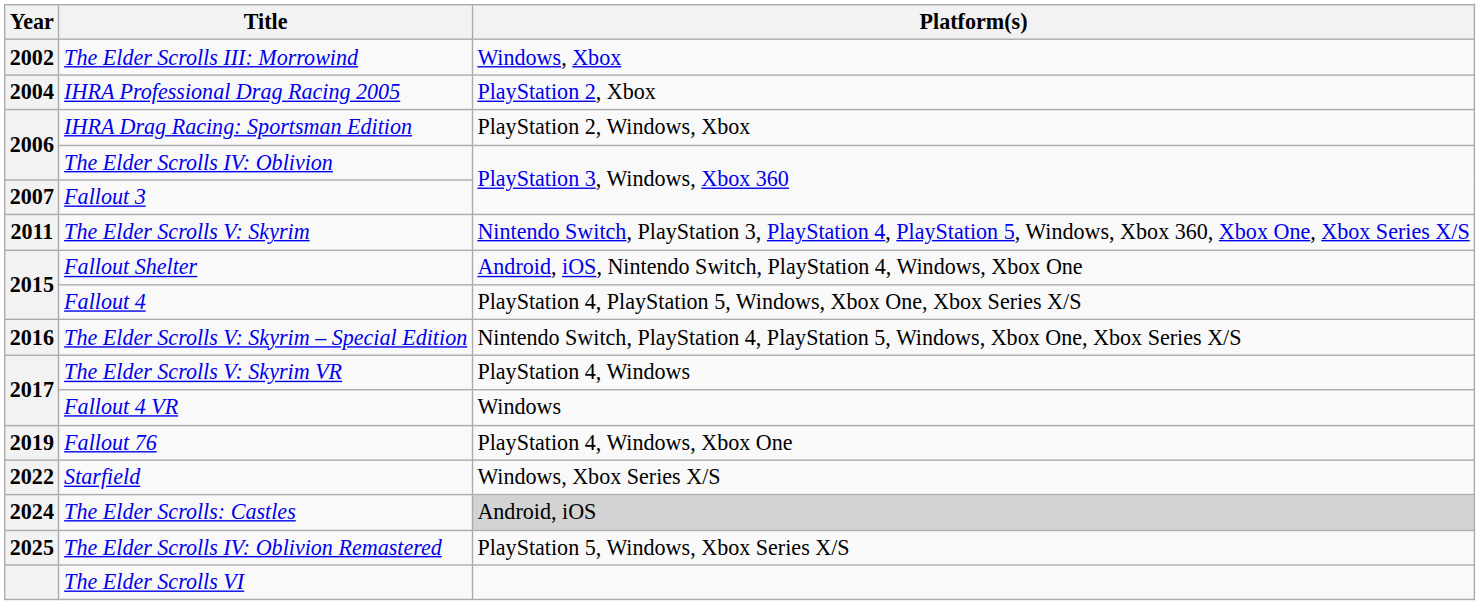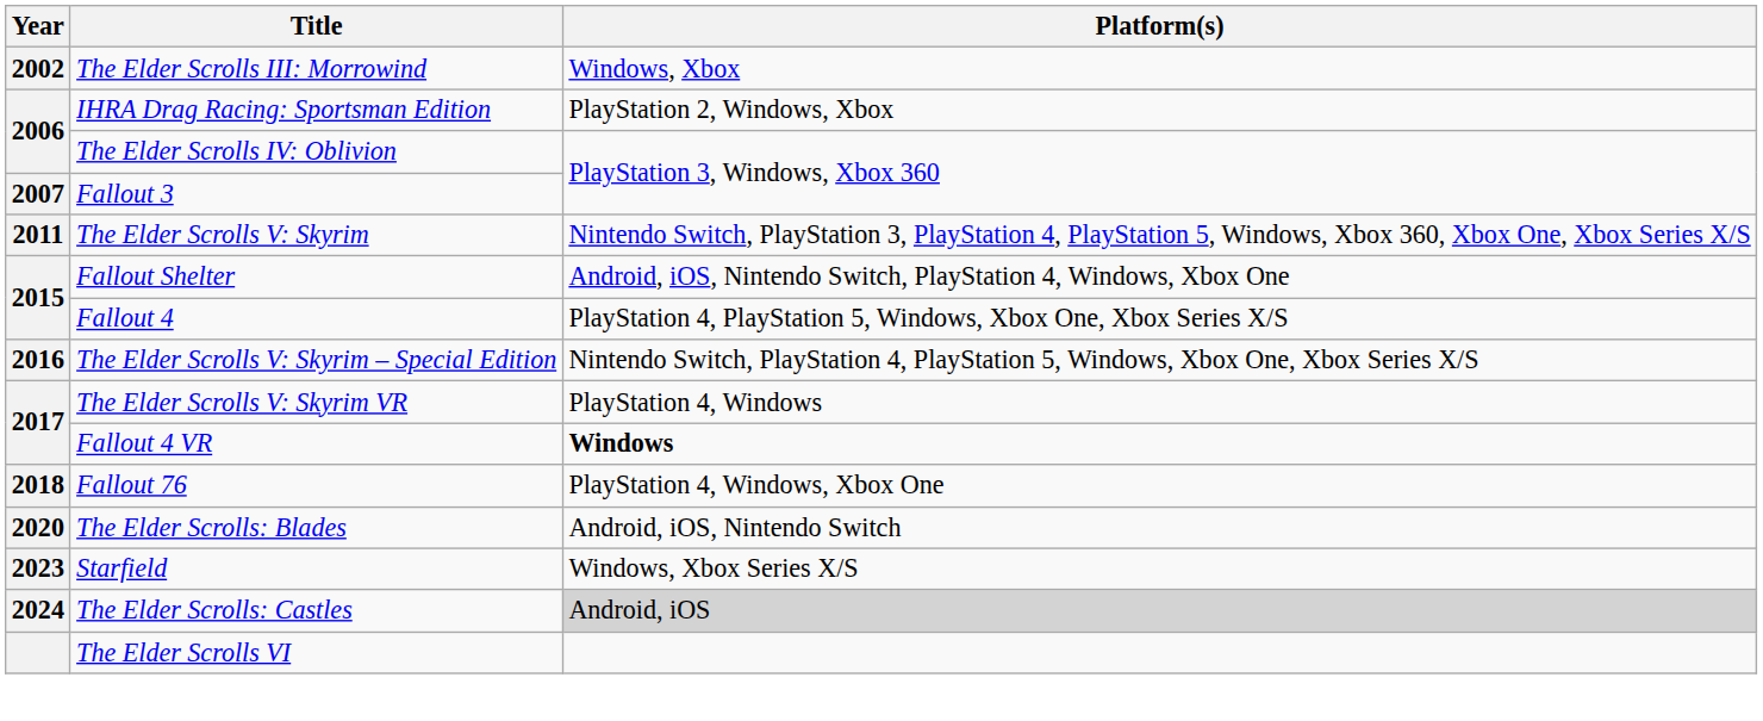- row: 2004 | IHRA Professional Drag Racing 2005 | PlayStation 2, Xbox
Fallout 4 VR | Platform(s): normal -> bold
Fallout 76 | Year: 2019 -> 2018
+ row: 2020 | The Elder Scrolls: Blades | Android, iOS, Nintendo Switch
Starfield | Year: 2022 -> 2023
- row: 2025 | The Elder Scrolls IV: Oblivion Remastered | PlayStation 5, Windows, Xbox Series X/S
